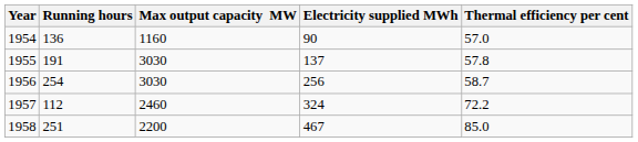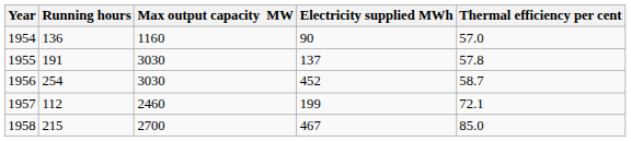1956 | Electricity supplied MWh: 256 -> 452
1957 | Electricity supplied MWh: 324 -> 199
1957 | Thermal efficiency per cent: 72.2 -> 72.1
1958 | Running hours: 251 -> 215
1958 | Max output capacity MW: 2200 -> 2700
